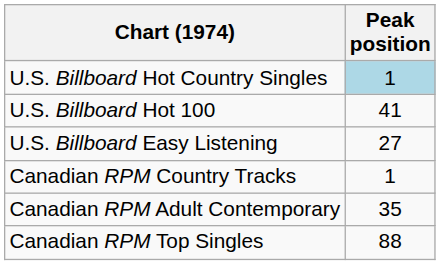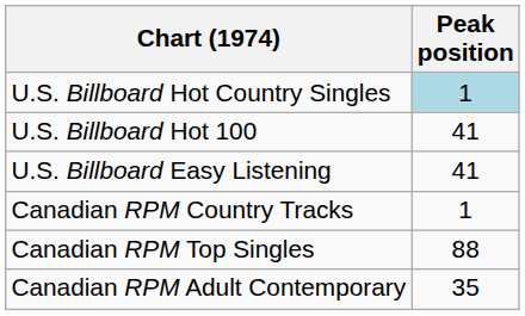U.S. Billboard Easy Listening | Peak position: 27 -> 41
rows swapped: Canadian RPM Top Singles <-> Canadian RPM Adult Contemporary
